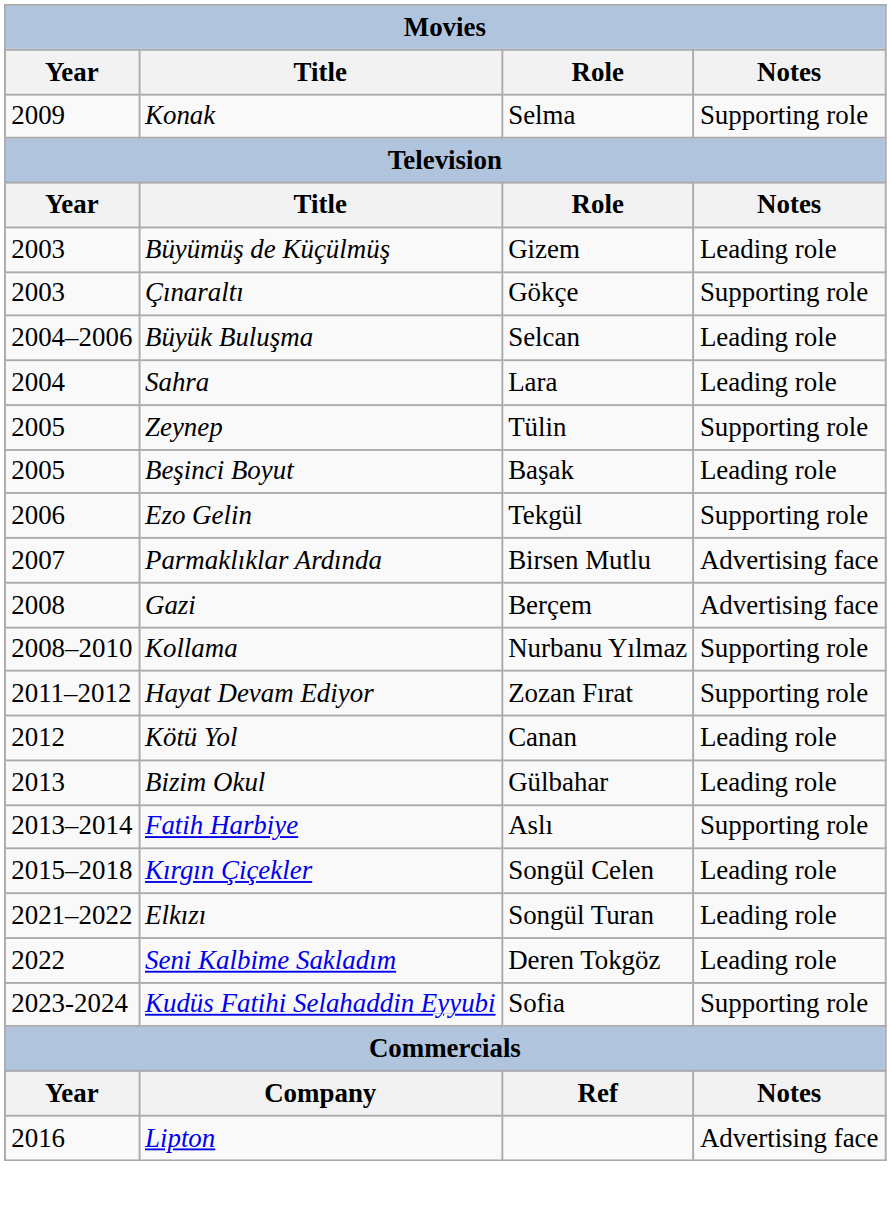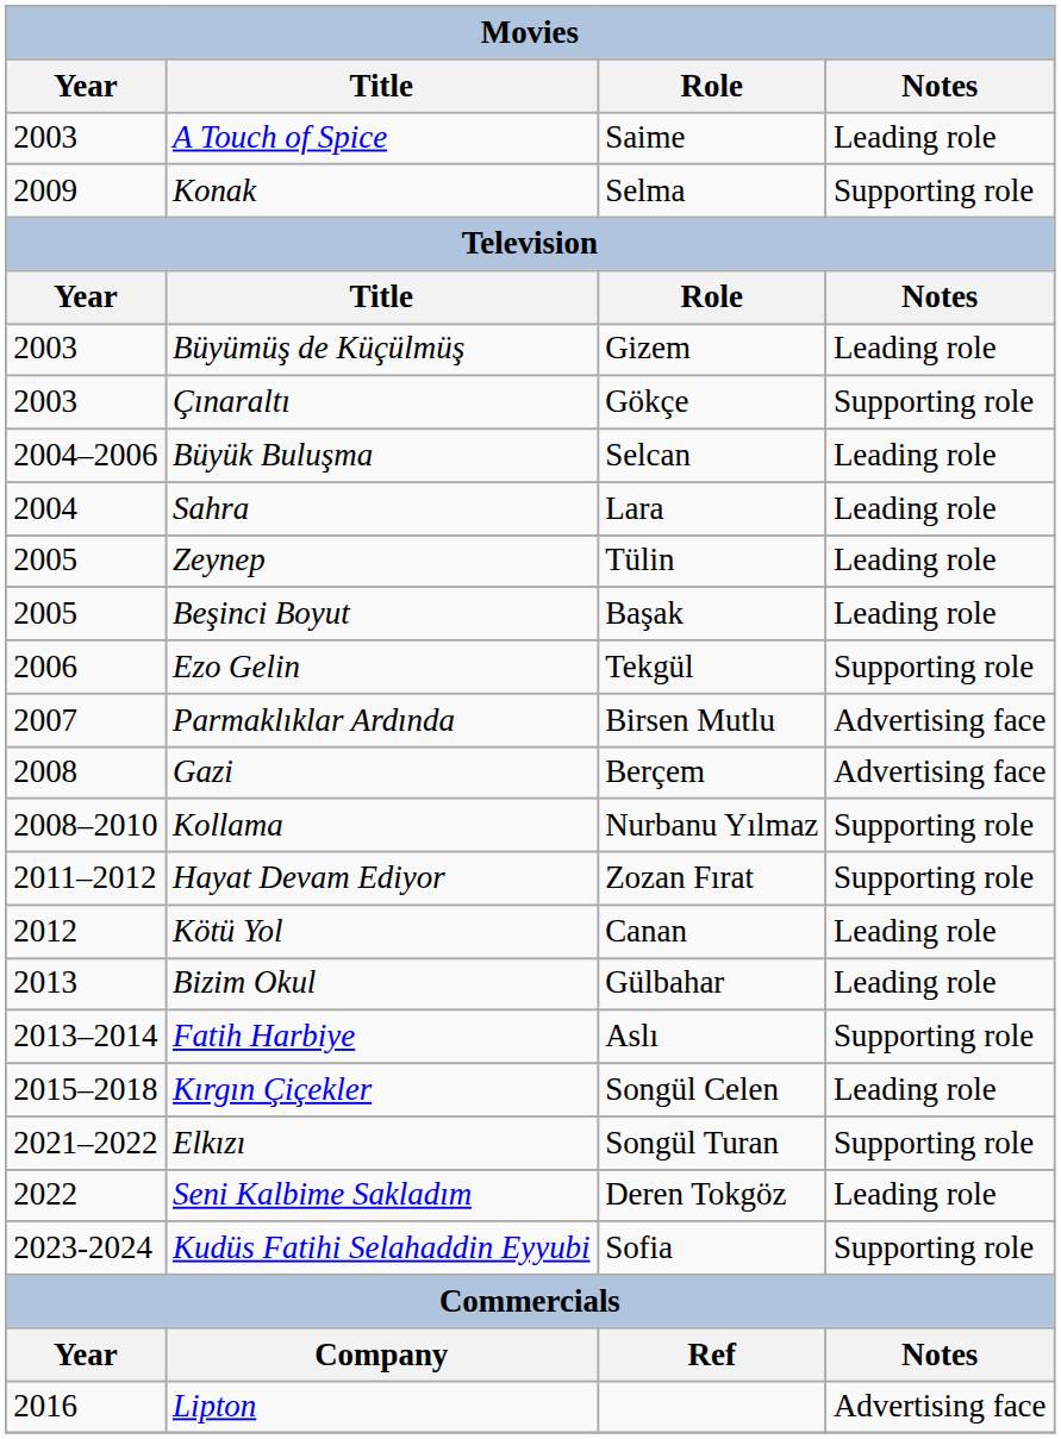+ row: 2003 | A Touch of Spice | Saime | Leading role
Zeynep | Notes: Supporting role -> Leading role
Elkızı | Notes: Leading role -> Supporting role
